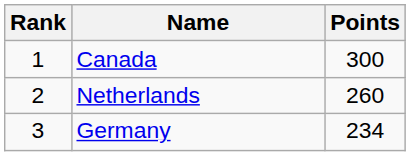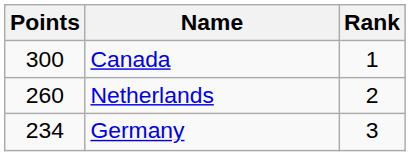columns swapped: Rank <-> Points
